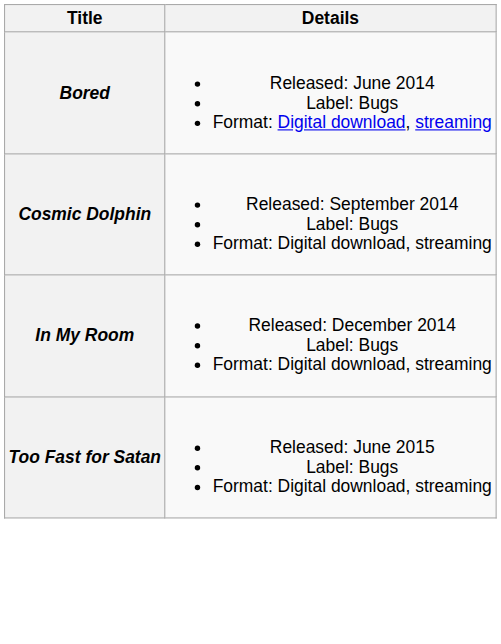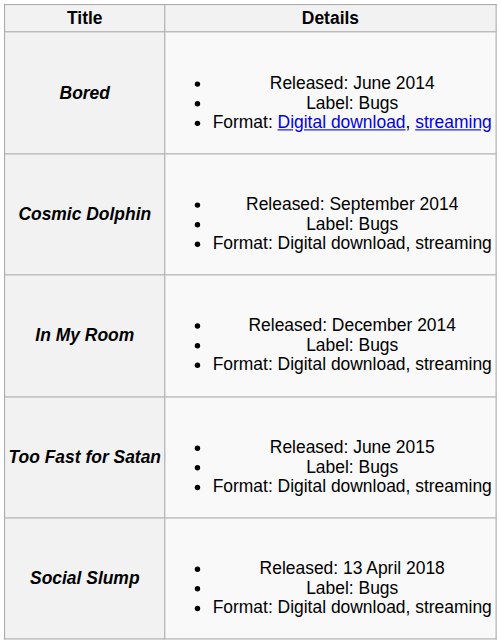+ row: Social Slump | Released: 13 April 2018 Label: Bugs Format: Digital download, streaming
